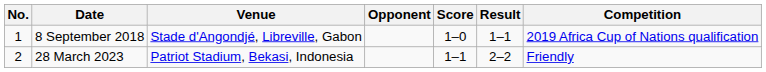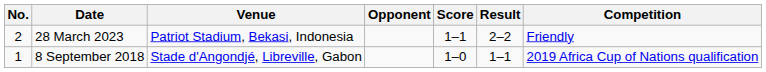rows swapped: 8 September 2018 <-> 28 March 2023
